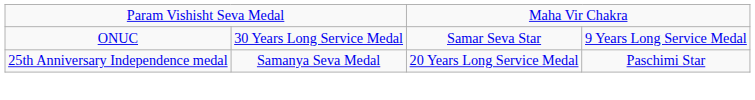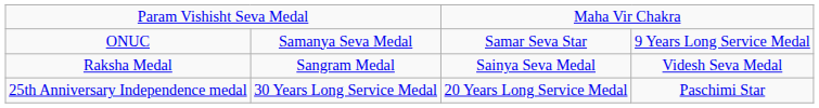ONUC | column 2: 30 Years Long Service Medal -> Samanya Seva Medal
+ row: Raksha Medal | Sangram Medal | Sainya Seva Medal | Videsh Seva Medal
25th Anniversary Independence medal | column 2: Samanya Seva Medal -> 30 Years Long Service Medal
